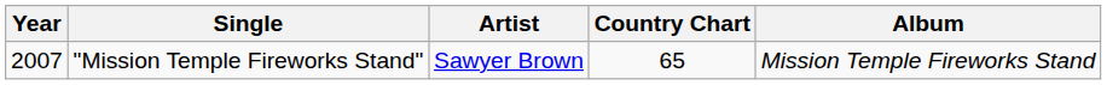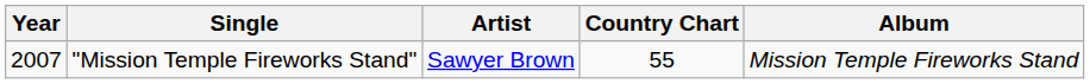"Mission Temple Fireworks Stand" | Country Chart: 65 -> 55
